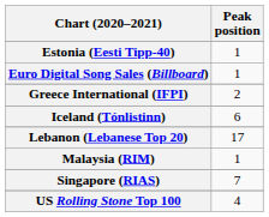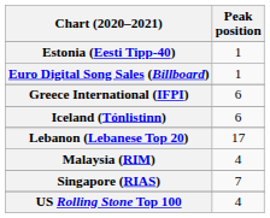Greece International (IFPI) | Peak position: 2 -> 6
Malaysia (RIM) | Peak position: 1 -> 4
